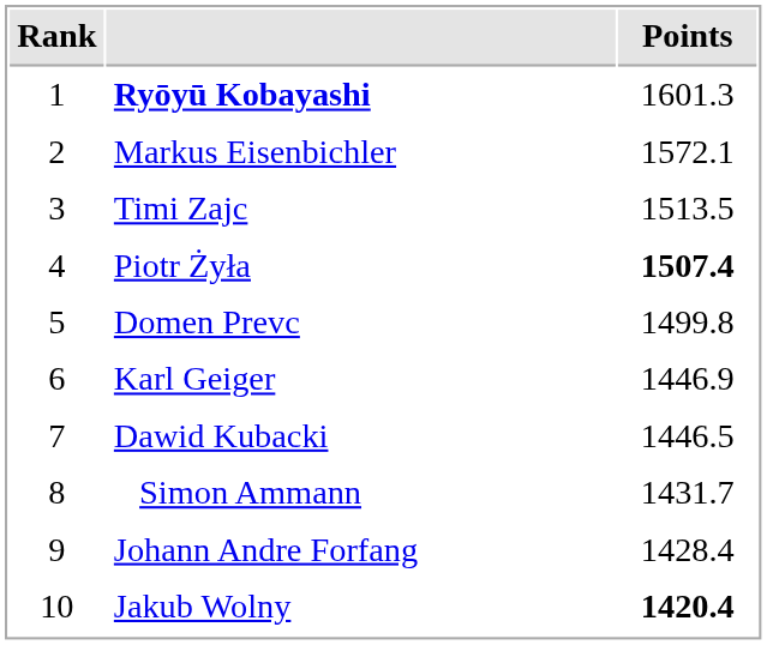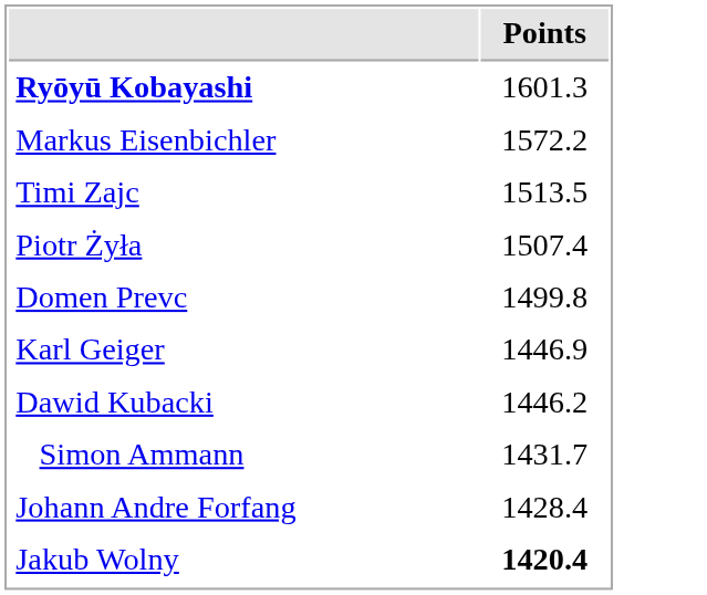- column: Rank | 1 | 2 | 3 | 4 | 5 | 6 | 7 | 8 | 9 | 10
Markus Eisenbichler | Points: 1572.1 -> 1572.2
Piotr Żyła | Points: bold -> normal
Dawid Kubacki | Points: 1446.5 -> 1446.2
